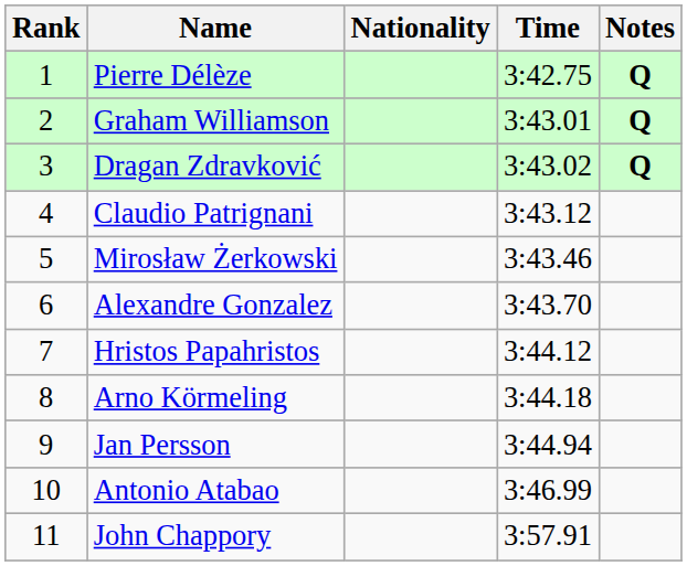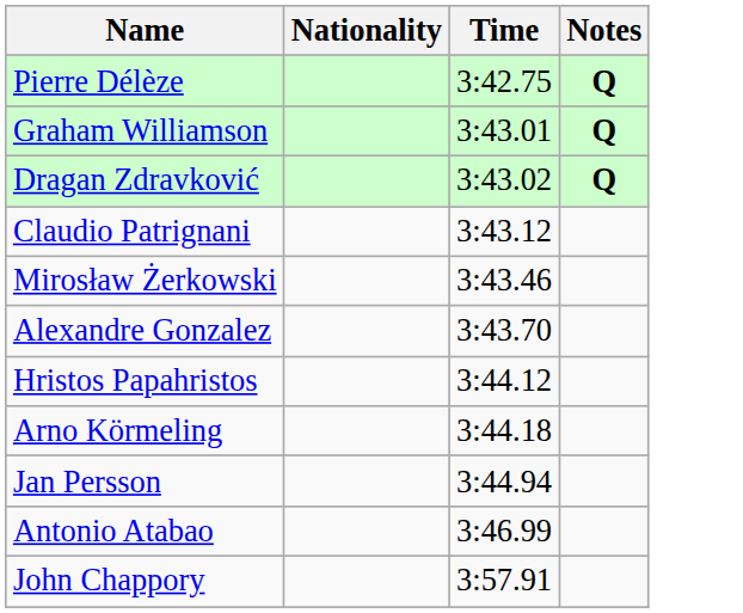- column: Rank | 1 | 2 | 3 | 4 | 5 | 6 | 7 | 8 | 9 | 10 | 11
